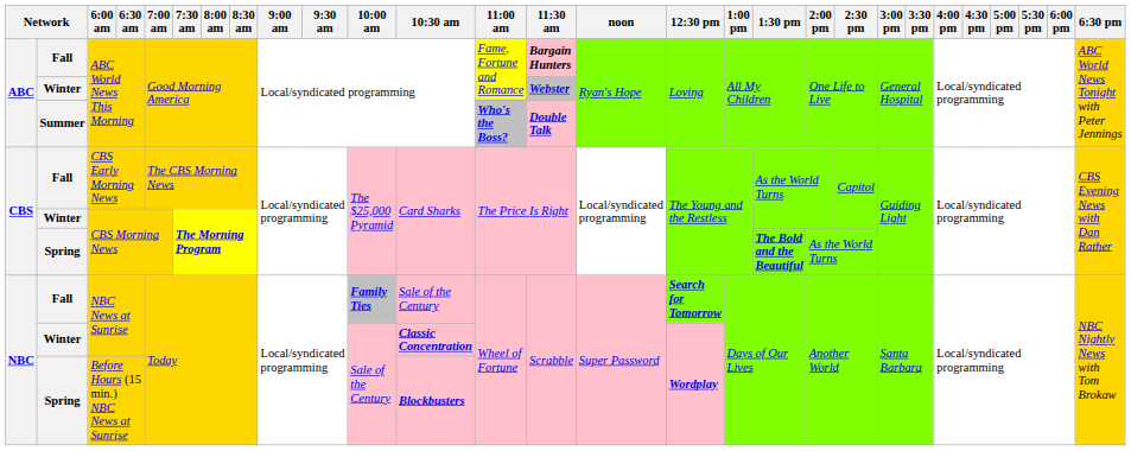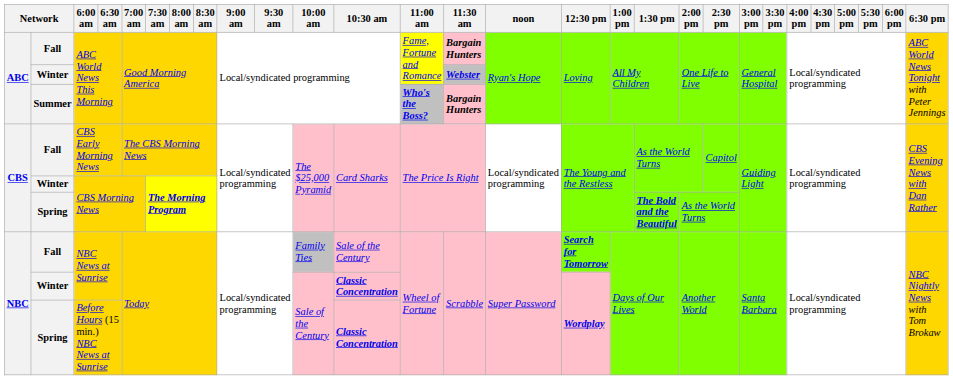Summer / ABC World News This Morning | 11:30 am: Double Talk -> Bargain Hunters
Fall / NBC News at Sunrise | 10:00 am: bold -> normal
Before Hours (15 min.) NBC News at Sunrise | 10:30 am: Blockbusters -> Classic Concentration
